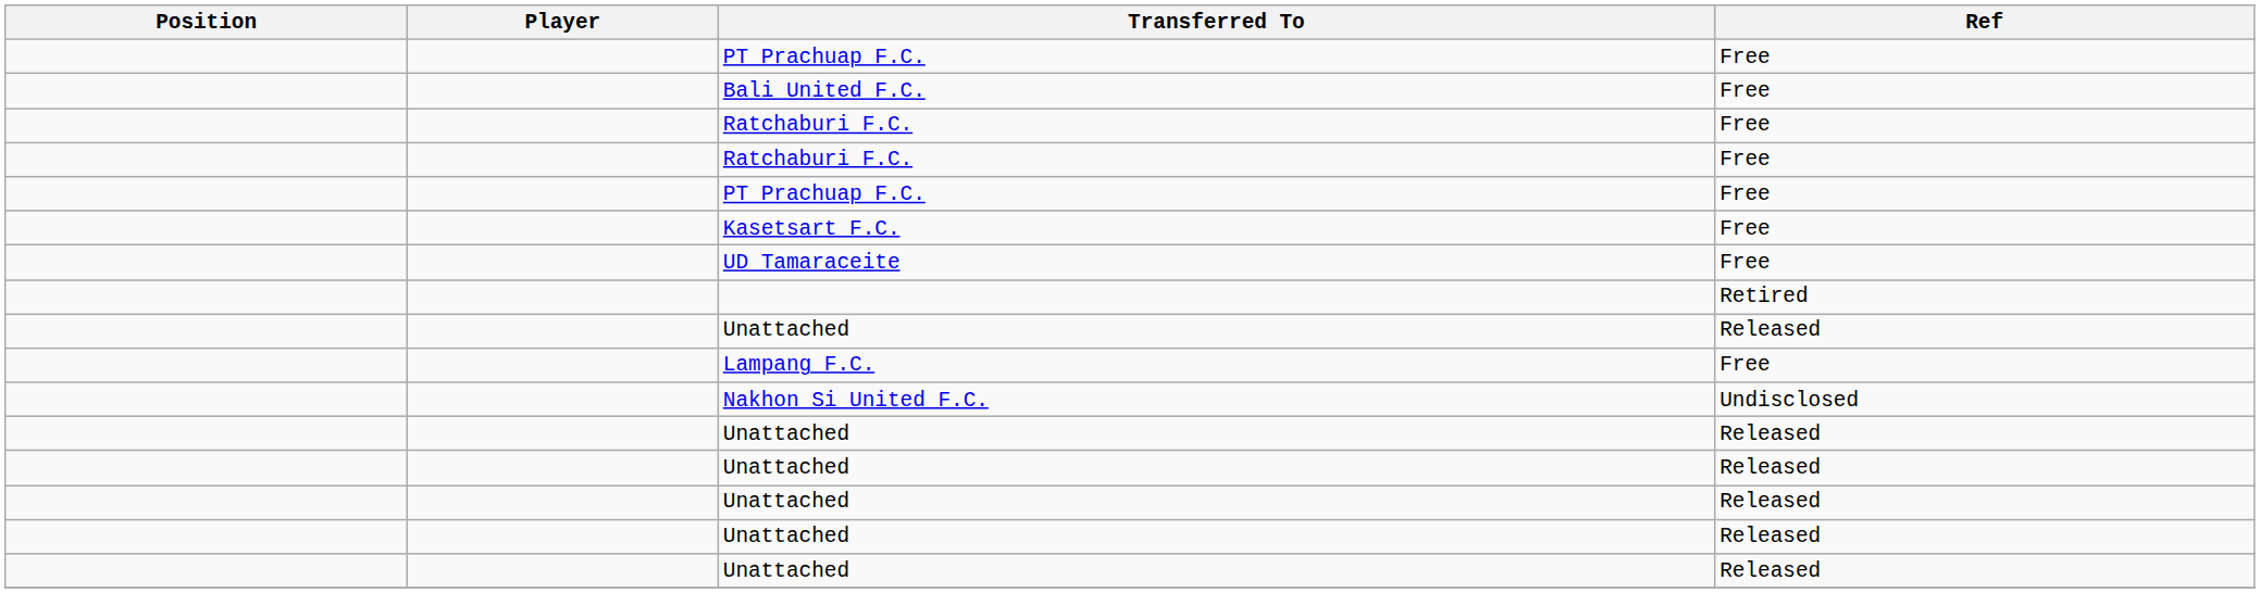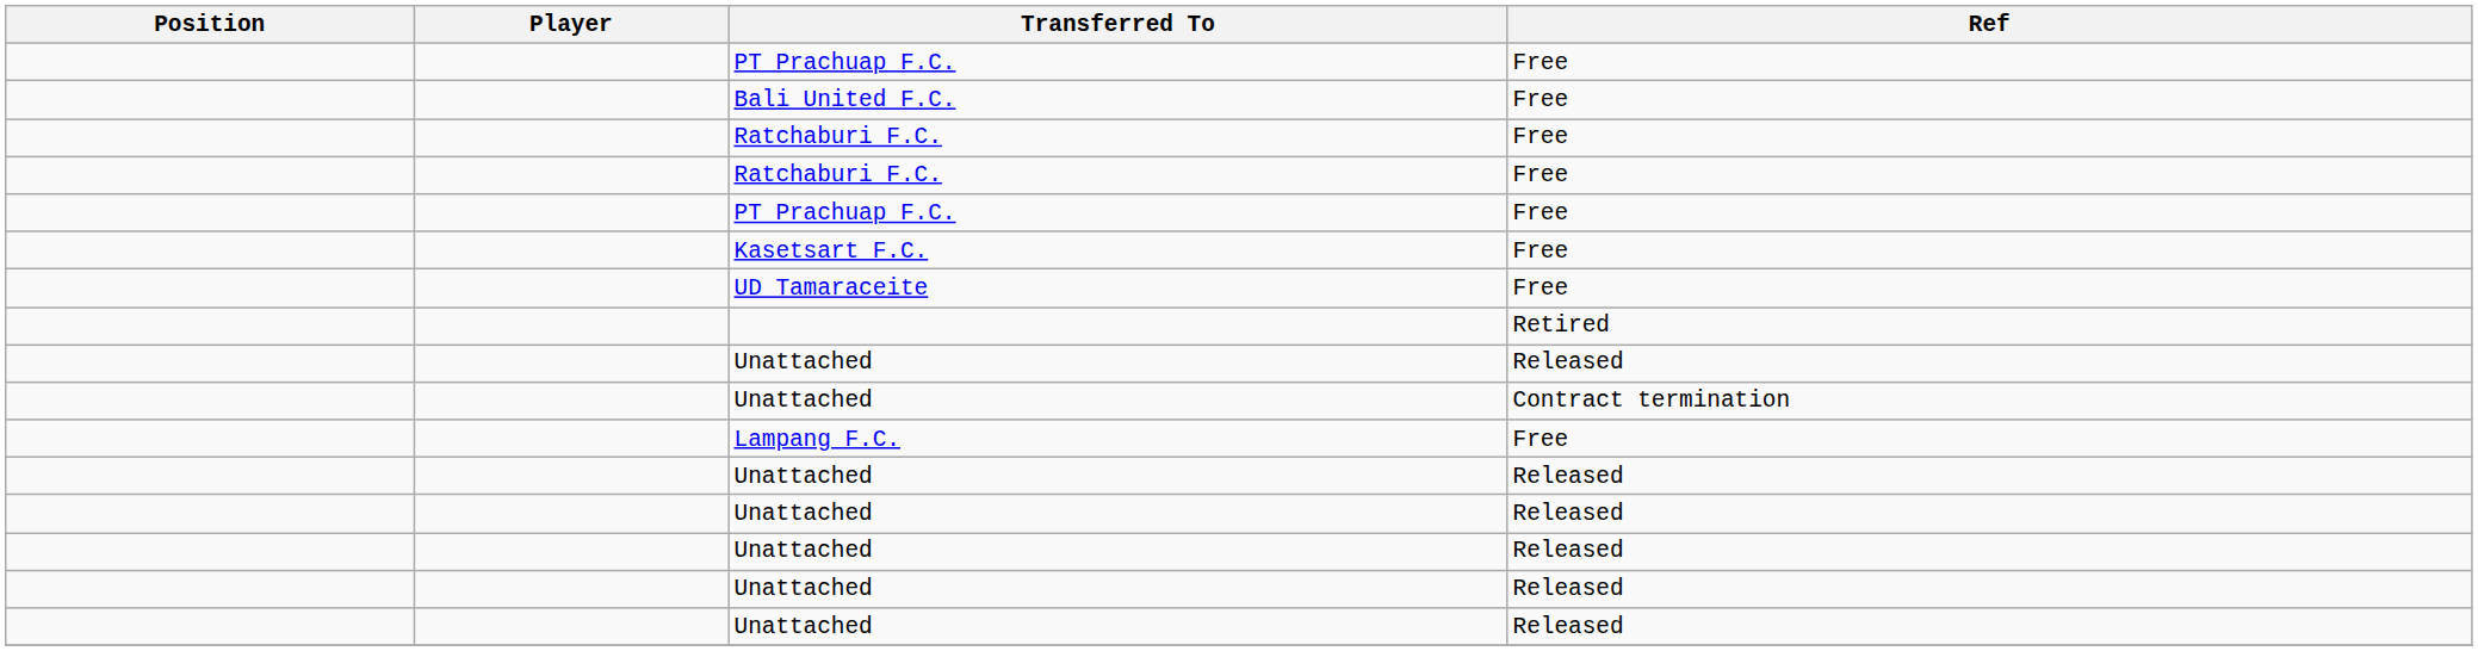+ row: Unattached | Contract termination
- row: Nakhon Si United F.C. | Undisclosed
